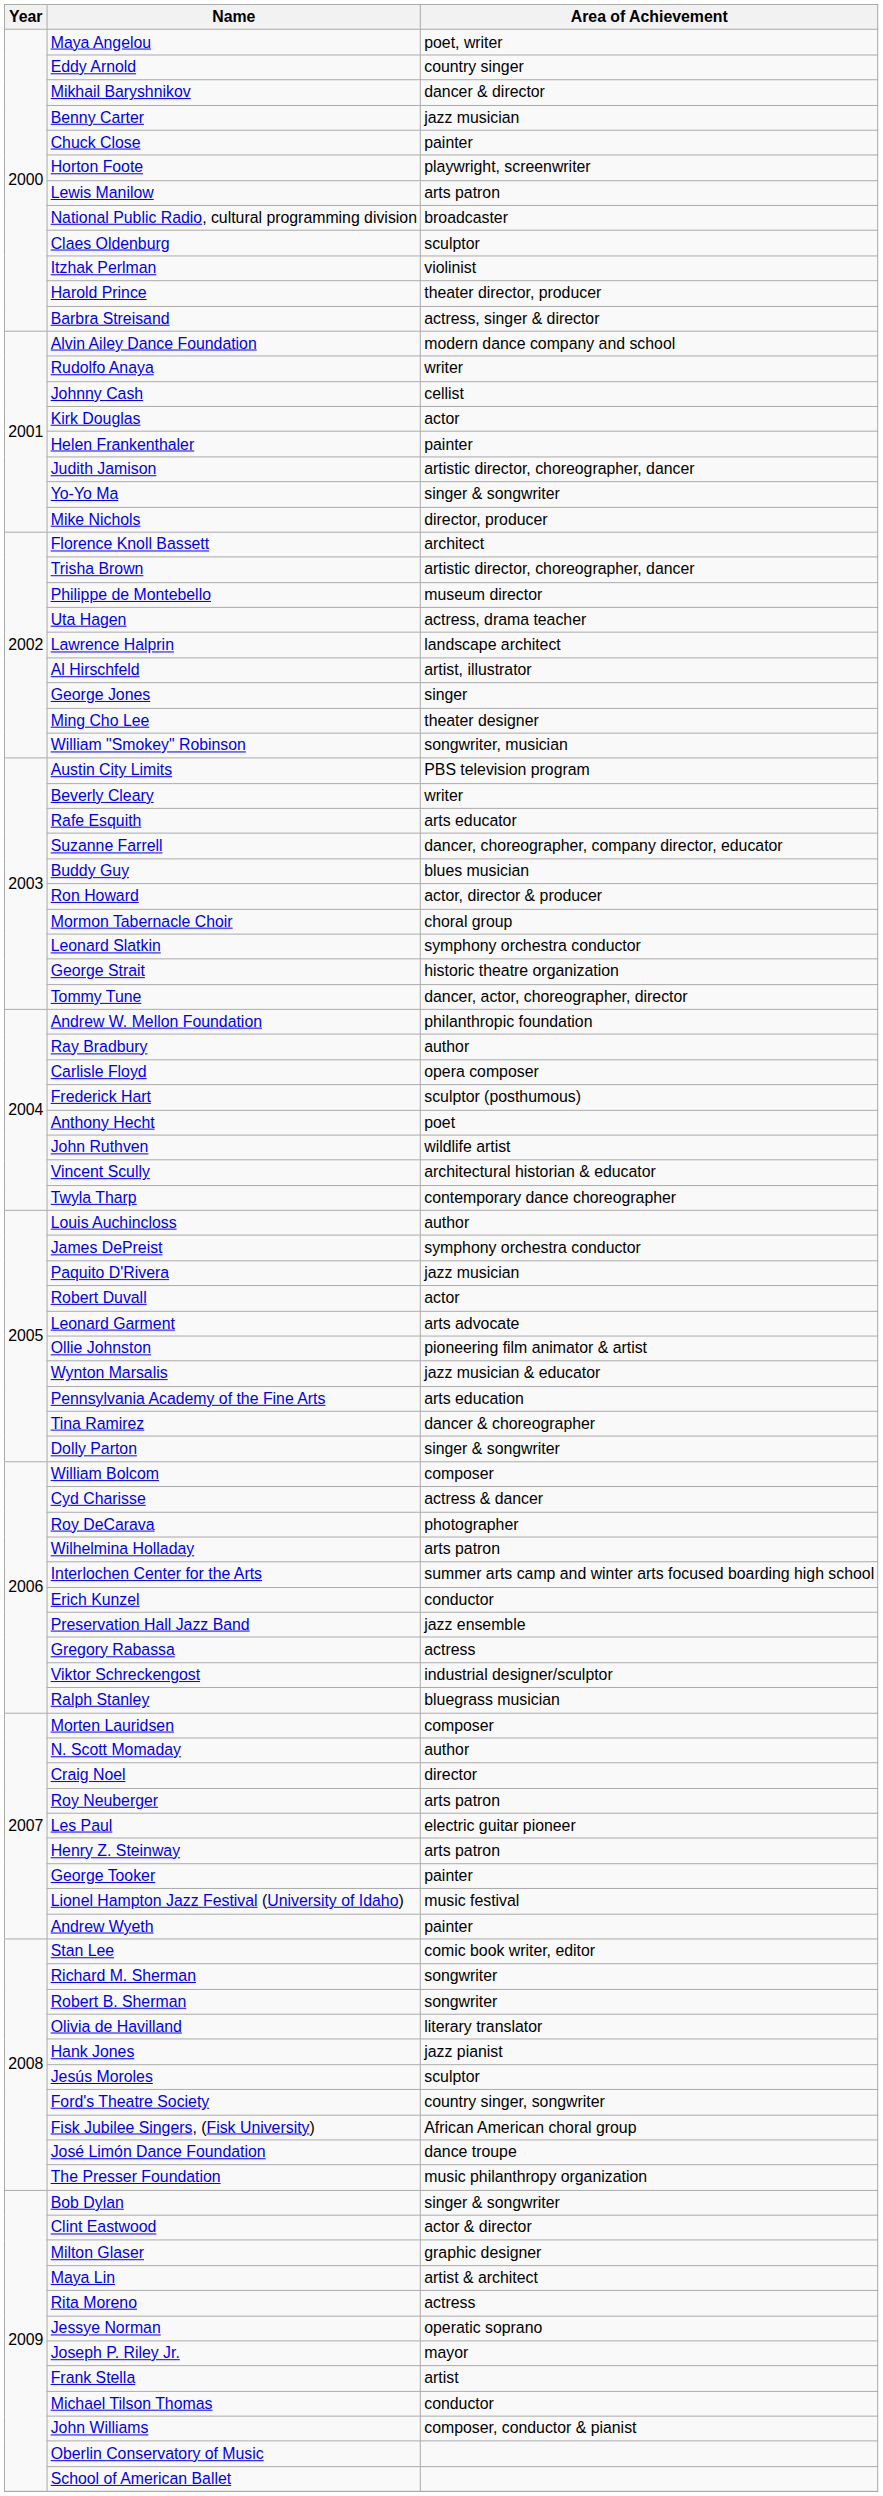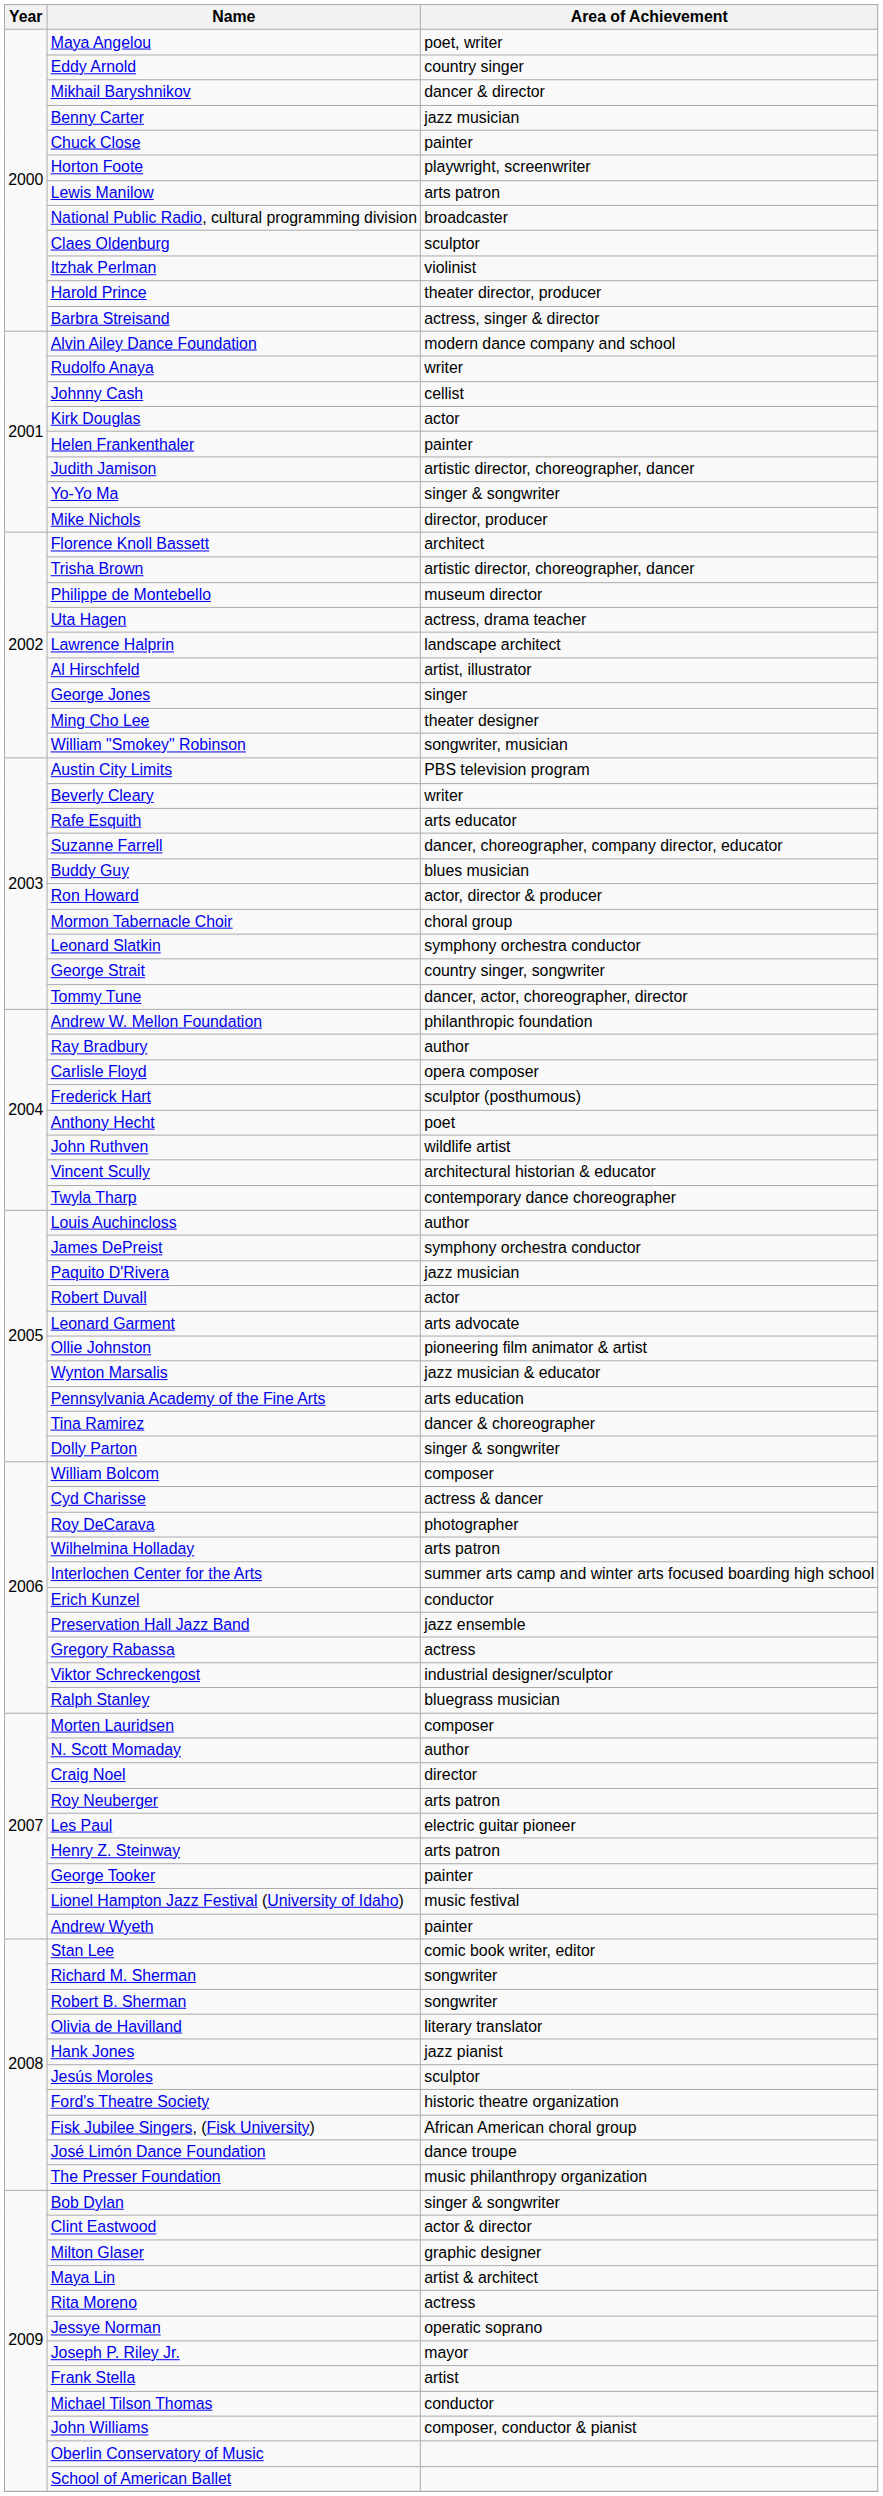George Strait | Area of Achievement: historic theatre organization -> country singer, songwriter
Ford's Theatre Society | Area of Achievement: country singer, songwriter -> historic theatre organization
